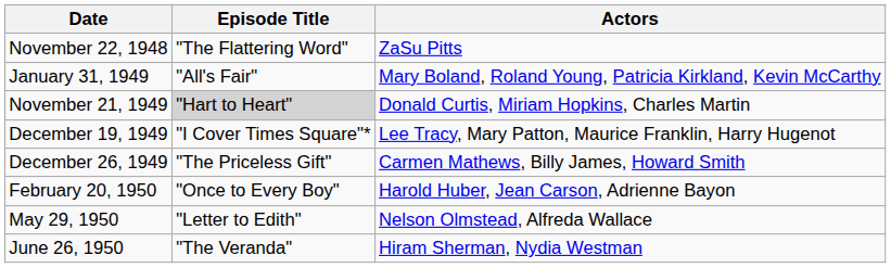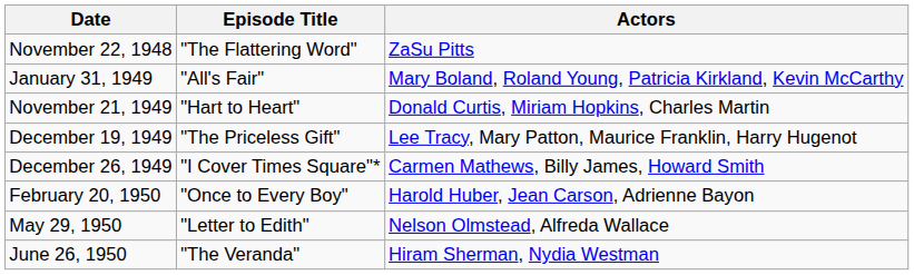November 21, 1949 | Episode Title: lightgrey background -> no background
December 19, 1949 | Episode Title: "I Cover Times Square"* -> "The Priceless Gift"
December 26, 1949 | Episode Title: "The Priceless Gift" -> "I Cover Times Square"*
